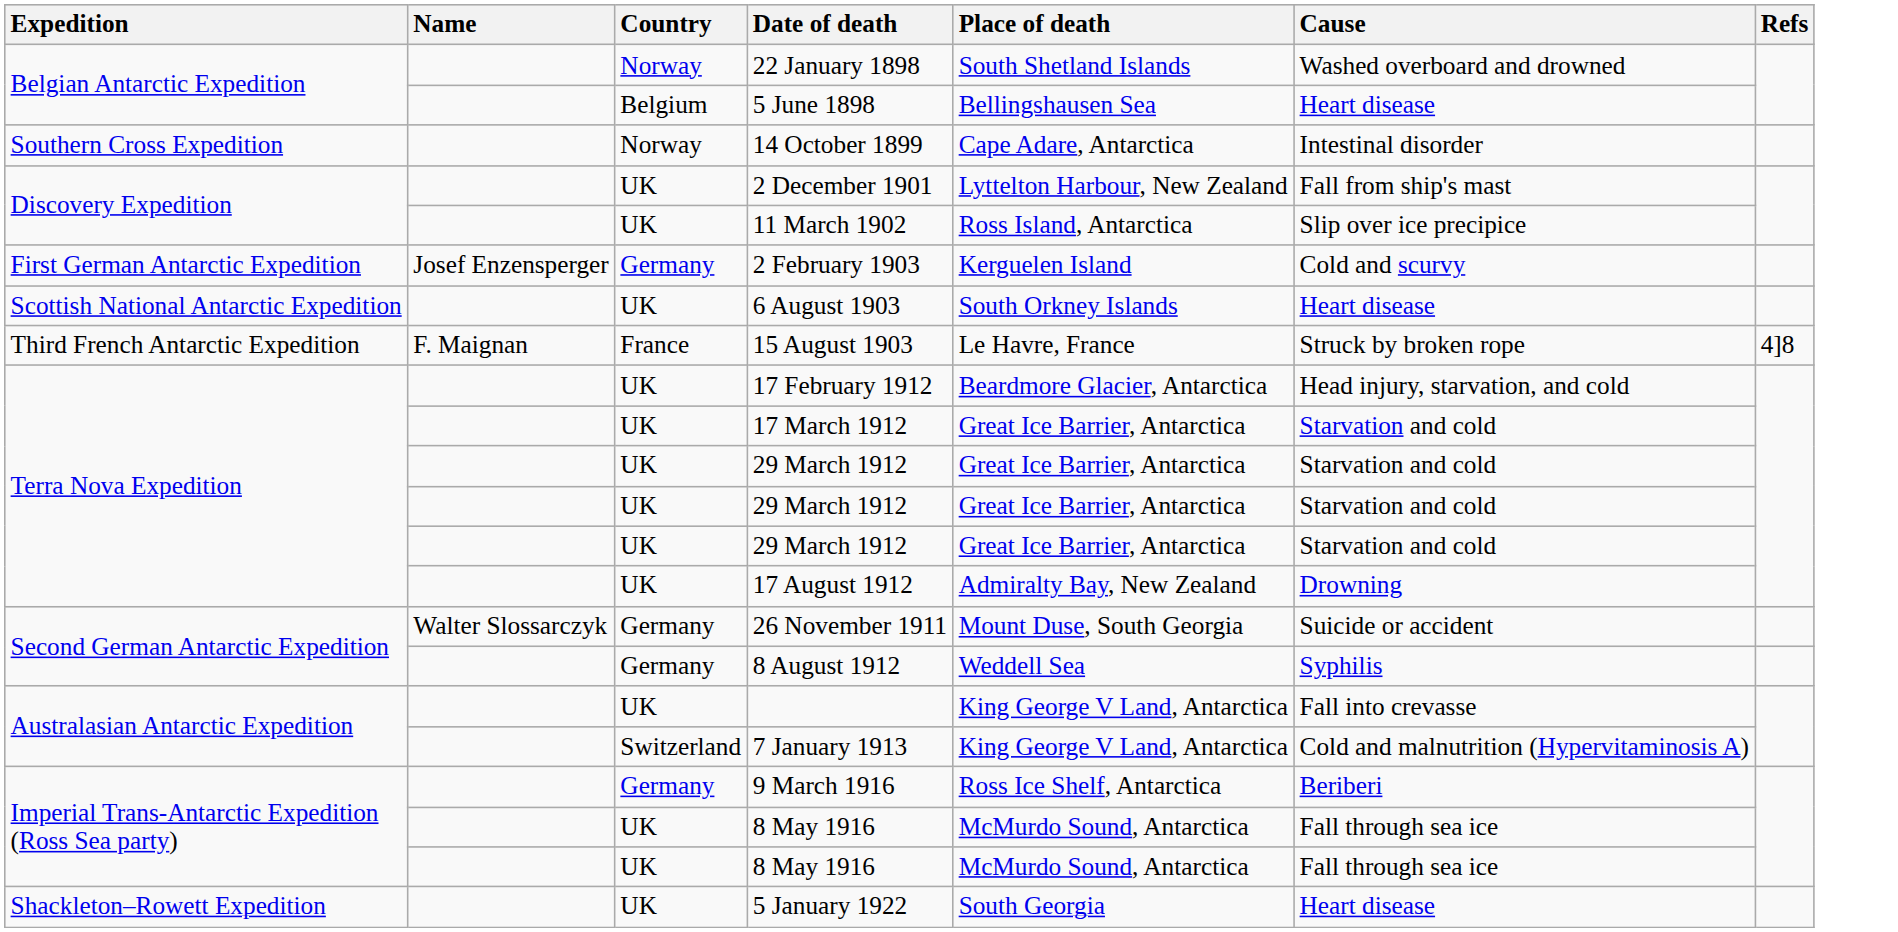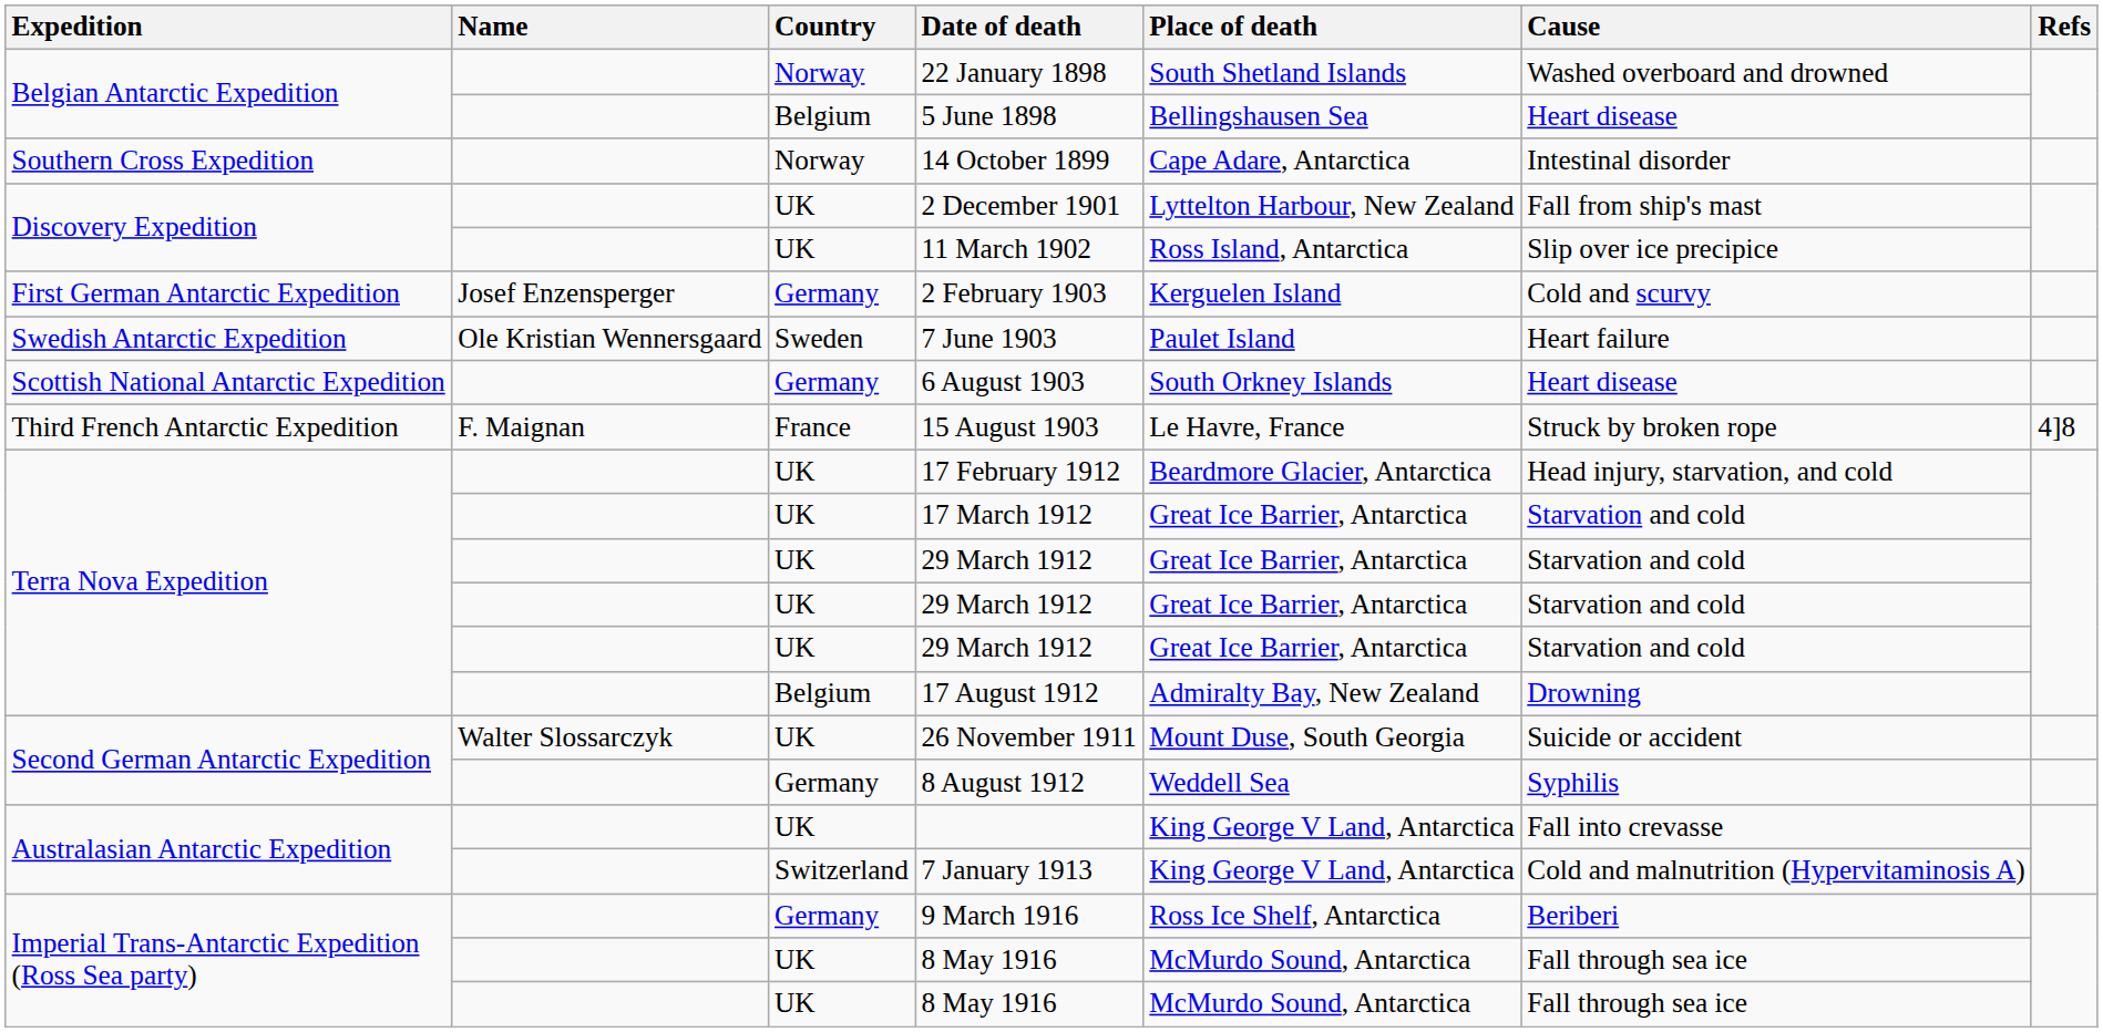+ row: Swedish Antarctic Expedition | Ole Kristian Wennersgaard | Sweden | 7 June 1903 | Paulet Island | Heart failure
6 August 1903 | Country: UK -> Germany
17 August 1912 | Country: UK -> Belgium
26 November 1911 | Country: Germany -> UK
- row: Shackleton–Rowett Expedition | UK | 5 January 1922 | South Georgia | Heart disease
